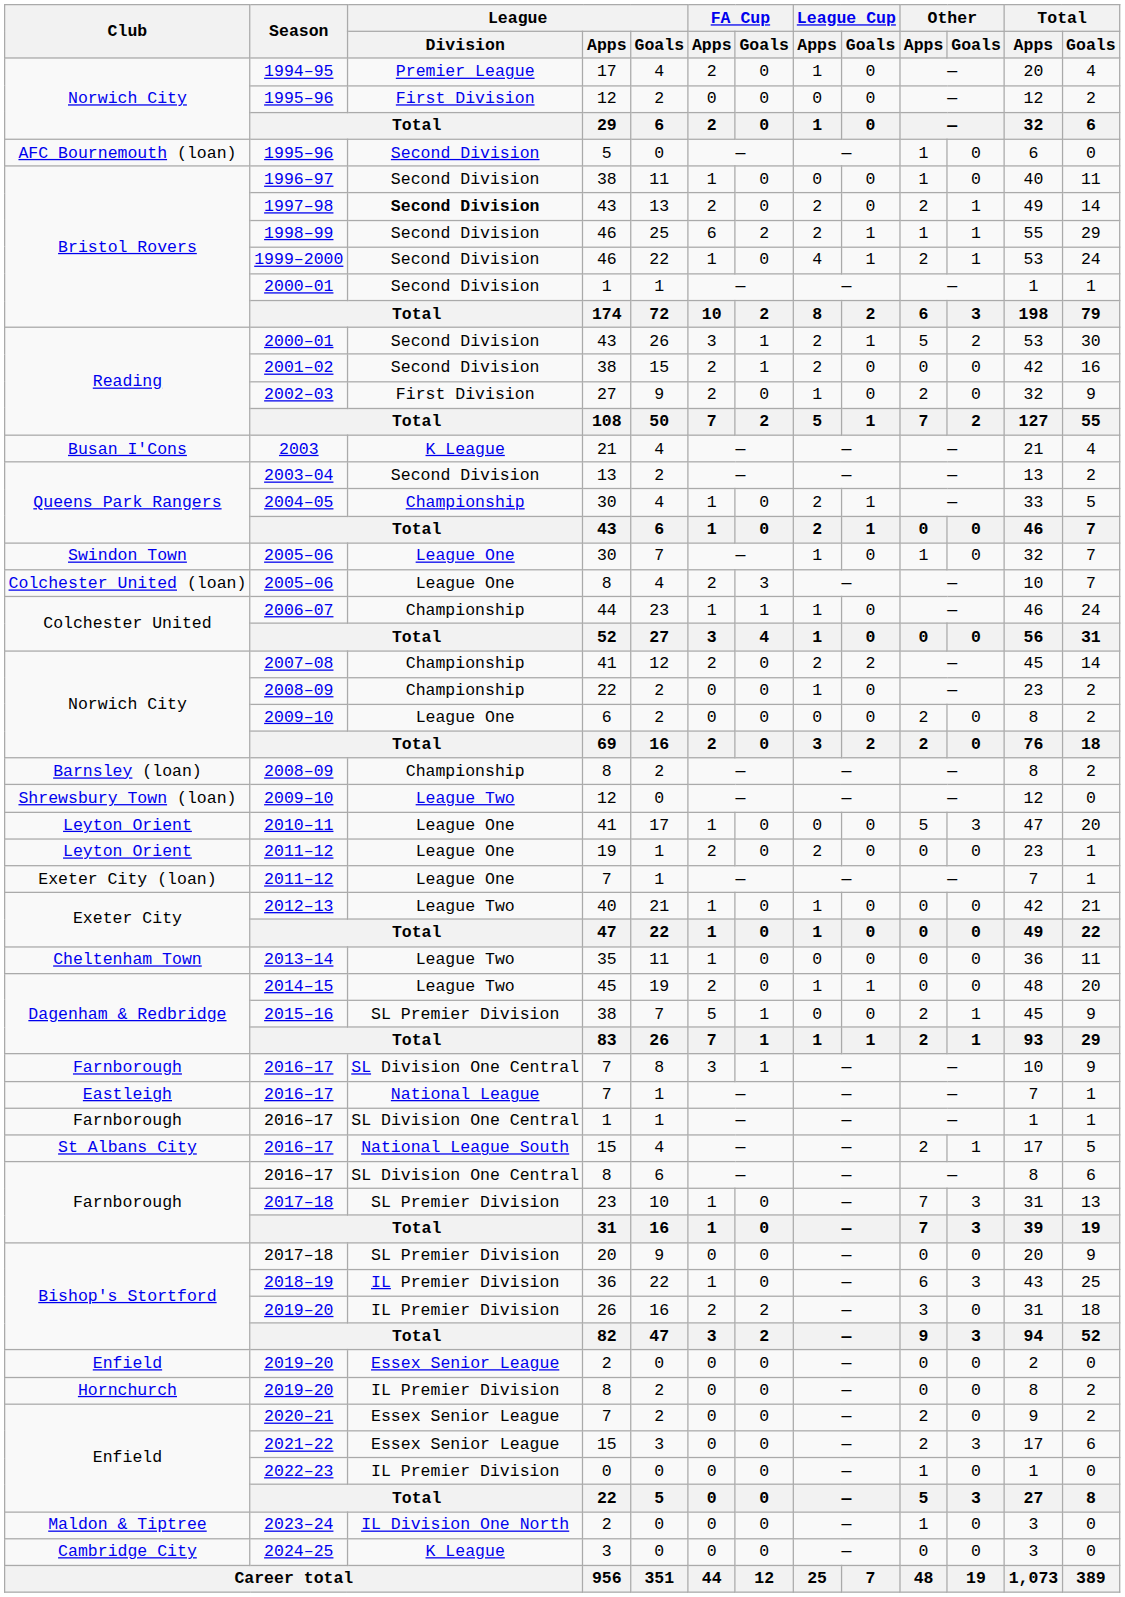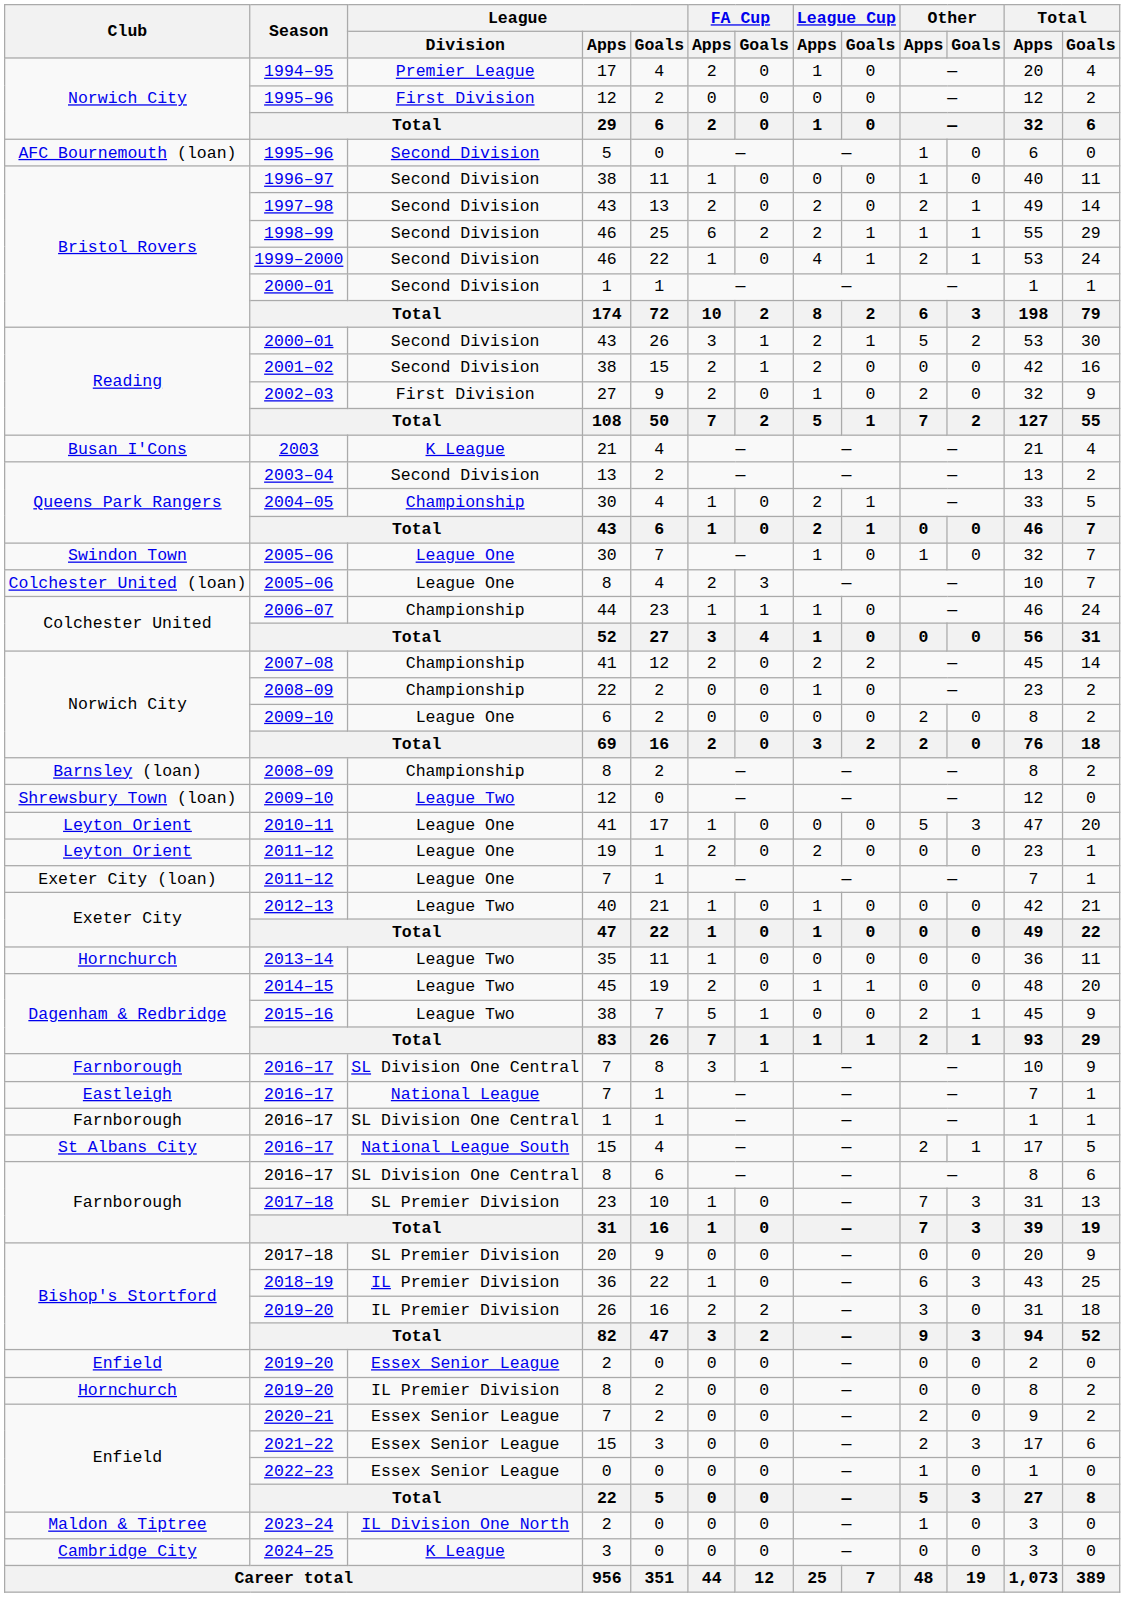1997–98 | League / Division: bold -> normal
2013–14 | Club: Cheltenham Town -> Hornchurch
2015–16 | League / Division: SL Premier Division -> League Two
2022–23 | League / Division: IL Premier Division -> Essex Senior League
